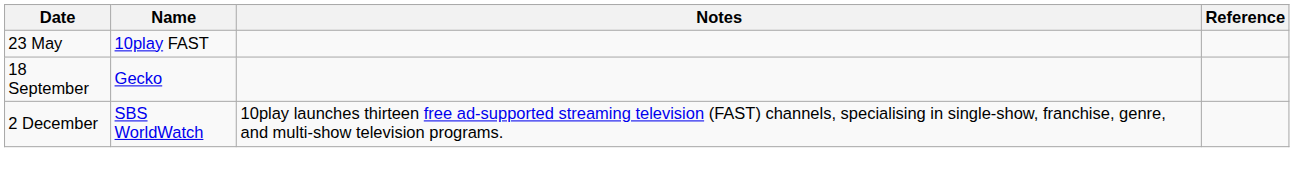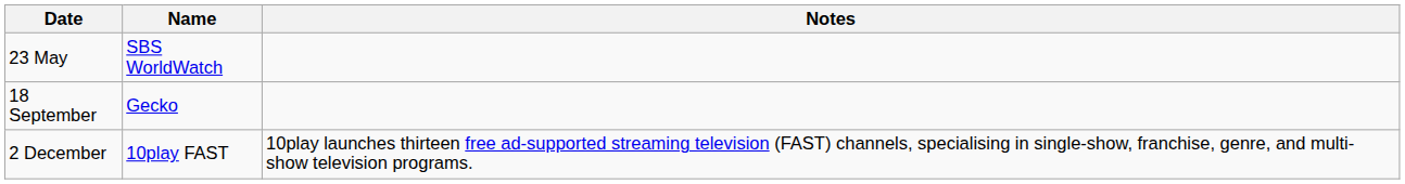- column: Reference
23 May | Name: 10play FAST -> SBS WorldWatch
2 December | Name: SBS WorldWatch -> 10play FAST
